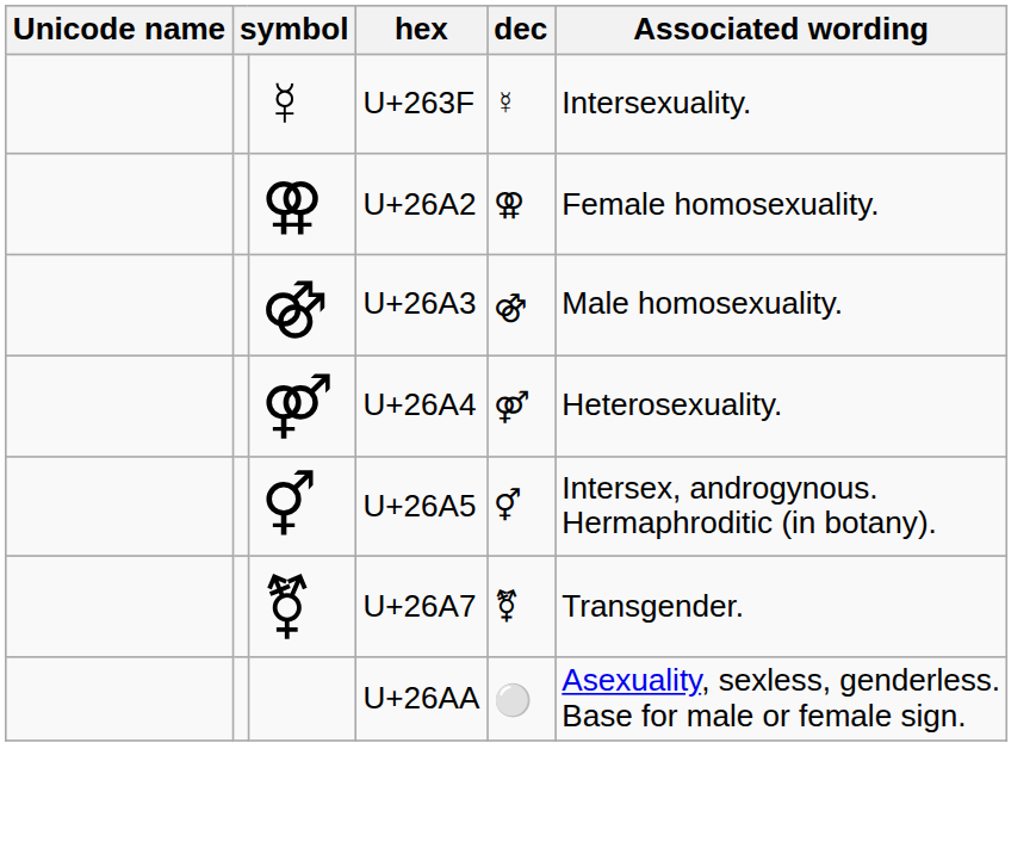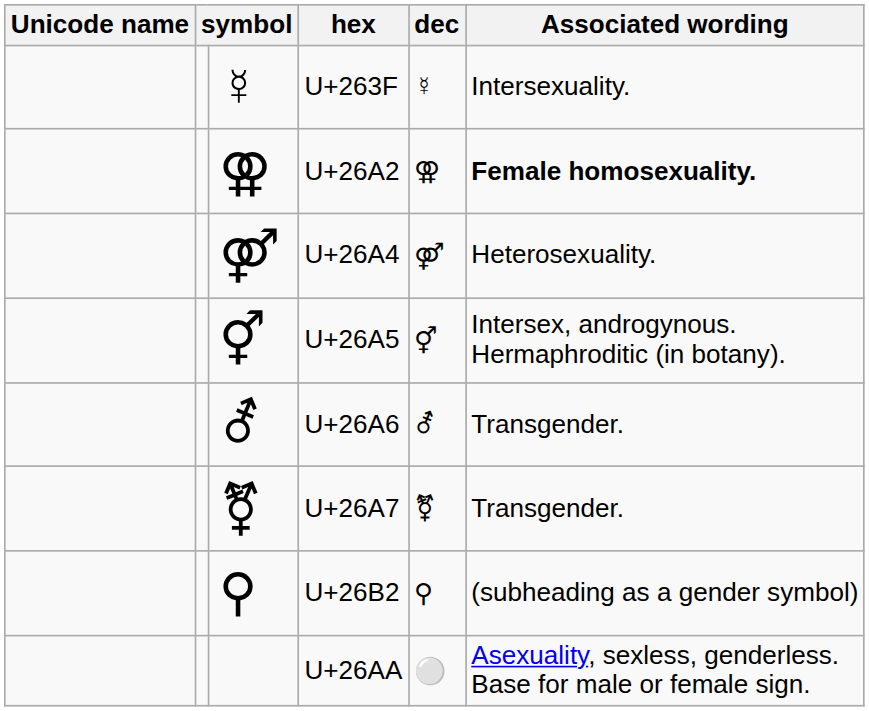U+26A2 | Associated wording: normal -> bold
- row: ⚣ | U+26A3 | ⚣ | Male homosexuality.
+ row: ⚦ | U+26A6 | ⚦ | Transgender.
+ row: ⚲ | U+26B2 | ⚲ | (subheading as a gender symbol)
